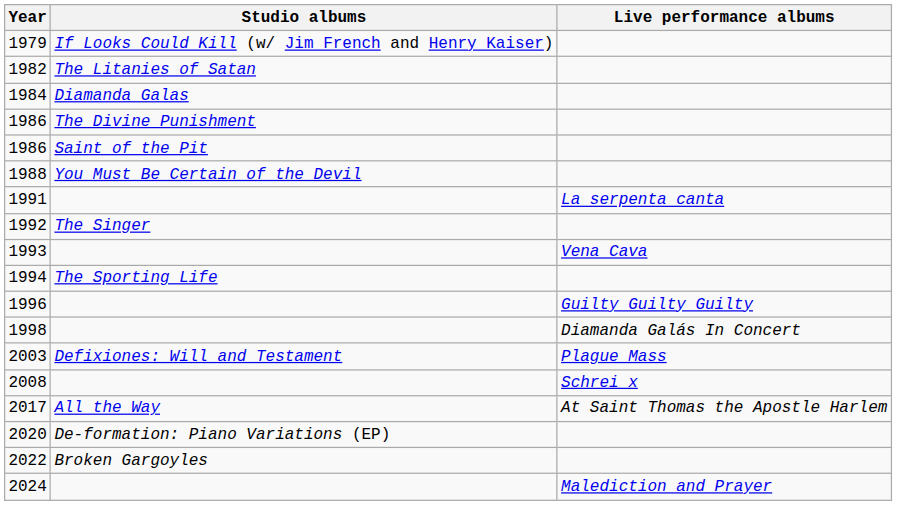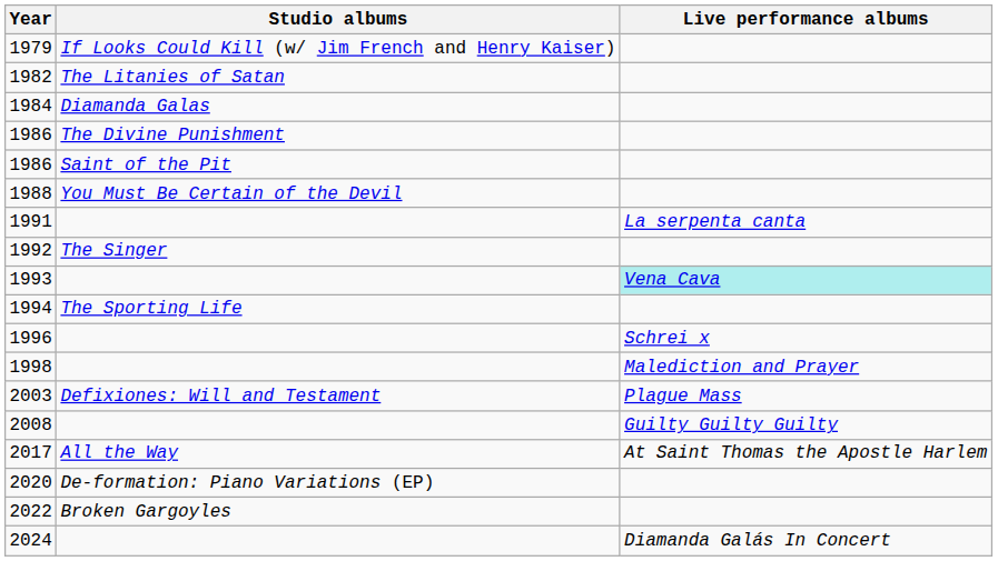1993 | Live performance albums: no background -> paleturquoise background
1996 | Live performance albums: Guilty Guilty Guilty -> Schrei x
1998 | Live performance albums: Diamanda Galás In Concert -> Malediction and Prayer
2008 | Live performance albums: Schrei x -> Guilty Guilty Guilty
2024 | Live performance albums: Malediction and Prayer -> Diamanda Galás In Concert
